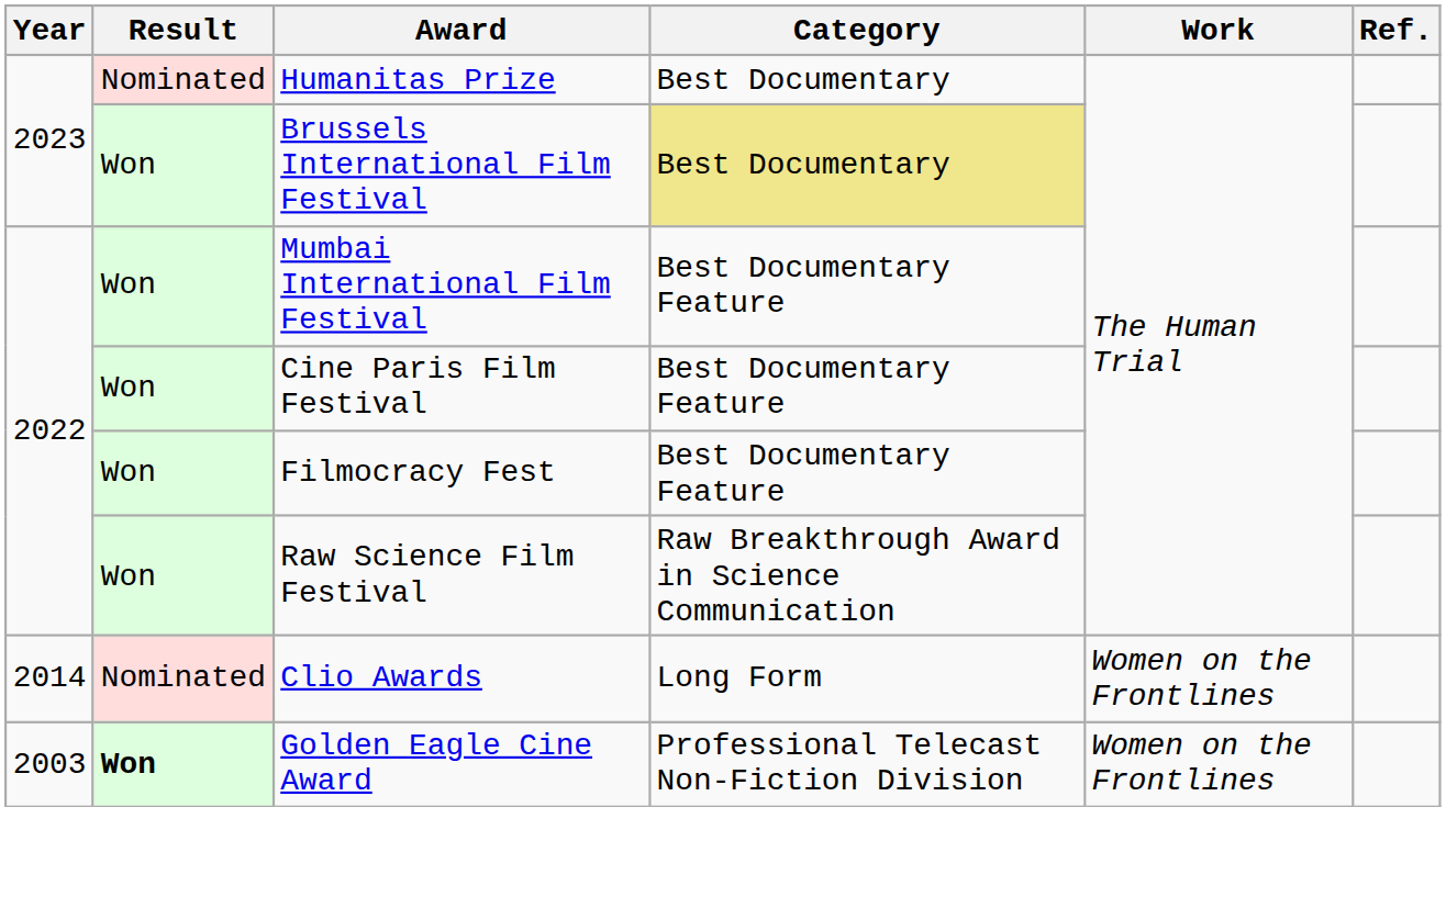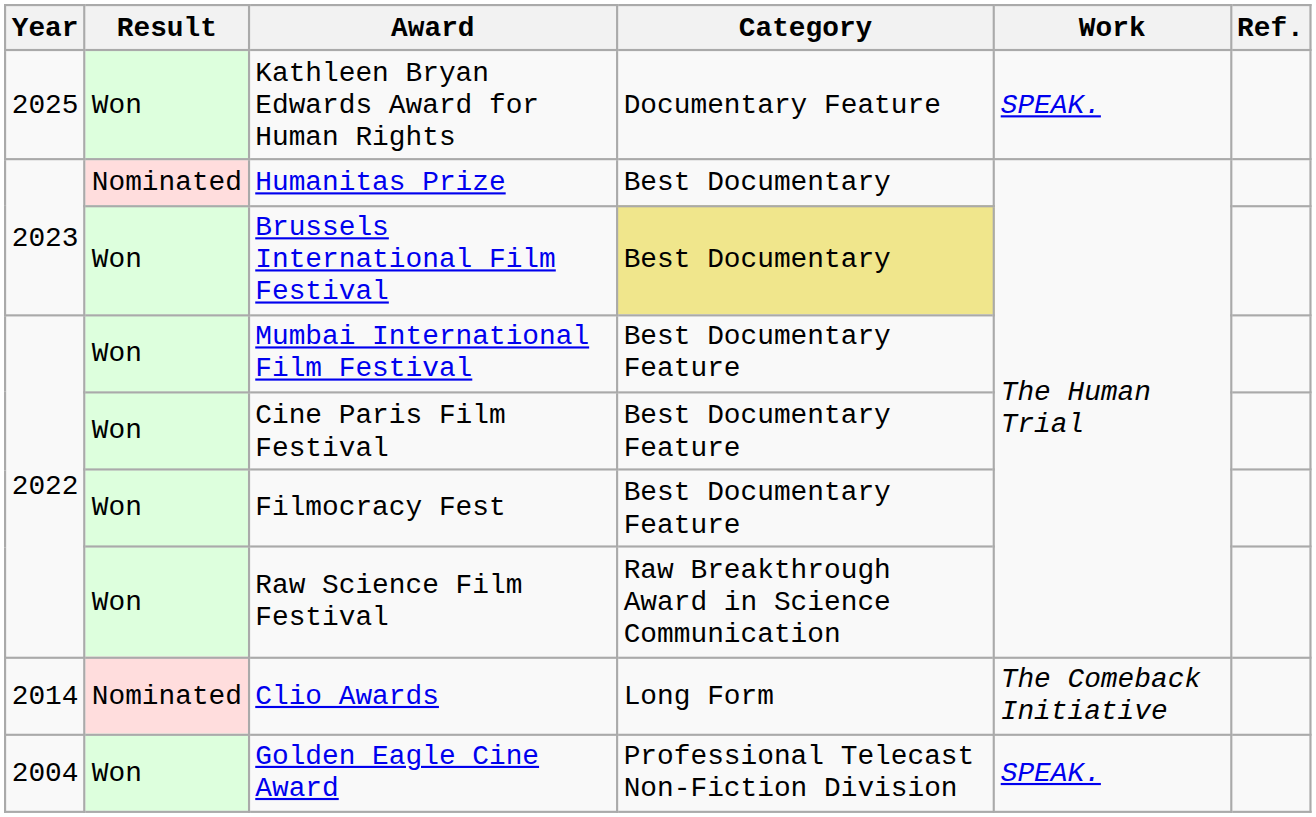+ row: 2025 | Won | Kathleen Bryan Edwards Award for Human Rights | Documentary Feature | SPEAK.
Clio Awards | Work: Women on the Frontlines -> The Comeback Initiative
Golden Eagle Cine Award | Year: 2003 -> 2004
Golden Eagle Cine Award | Result: bold -> normal
Golden Eagle Cine Award | Work: Women on the Frontlines -> SPEAK.
